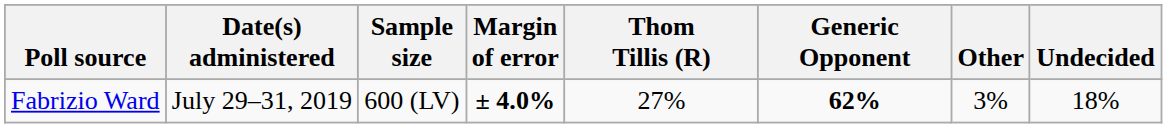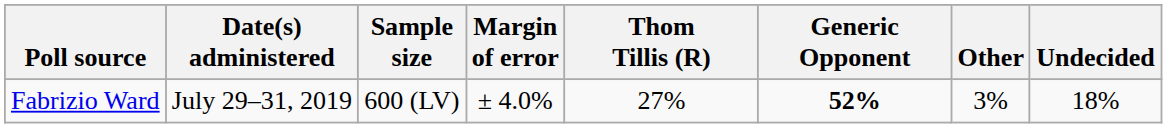Fabrizio Ward | Margin of error: bold -> normal
Fabrizio Ward | Generic Opponent: 62% -> 52%
